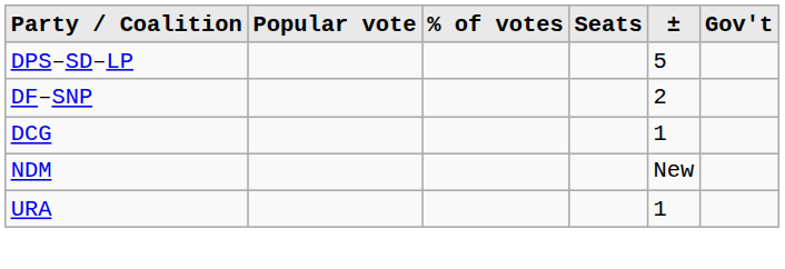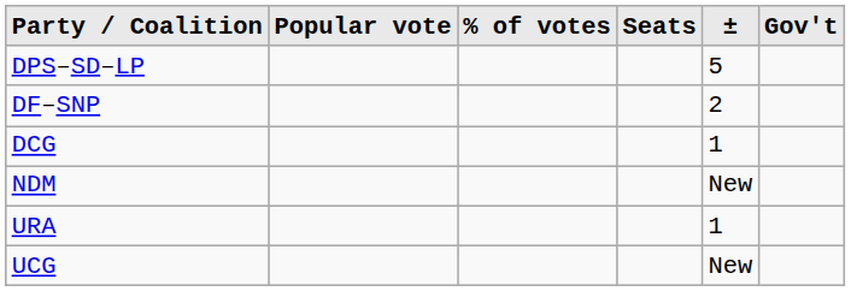+ row: UCG | New
